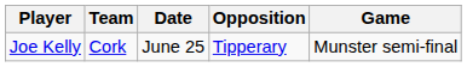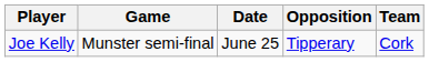columns swapped: Team <-> Game
